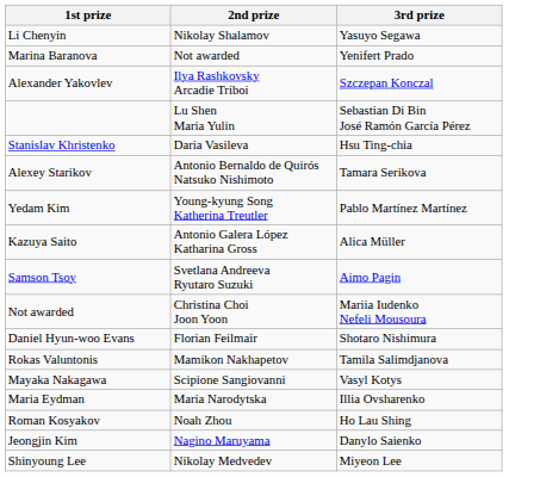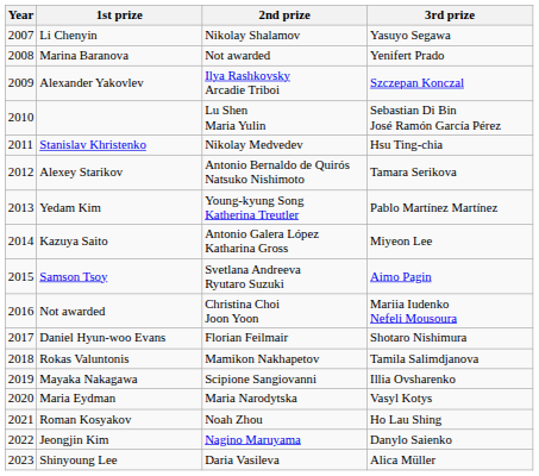+ column: Year | 2007 | 2008 | 2009 | 2010 | 2011 | 2012 | 2013 | 2014 | 2015 | 2016 | 2017 | 2018 | 2019 | 2020 | 2021 | 2022 | 2023
Stanislav Khristenko | 2nd prize: Daria Vasileva -> Nikolay Medvedev
Kazuya Saito | 3rd prize: Alica Müller -> Miyeon Lee
Mayaka Nakagawa | 3rd prize: Vasyl Kotys -> Illia Ovsharenko
Maria Eydman | 3rd prize: Illia Ovsharenko -> Vasyl Kotys
Shinyoung Lee | 2nd prize: Nikolay Medvedev -> Daria Vasileva
Shinyoung Lee | 3rd prize: Miyeon Lee -> Alica Müller
